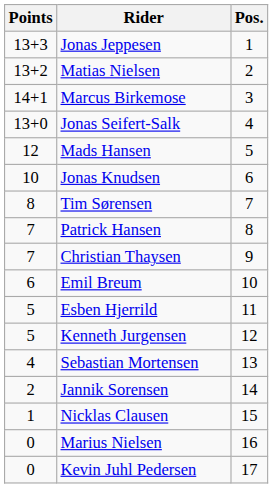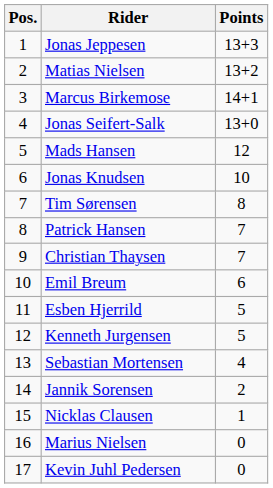columns swapped: Pos. <-> Points
